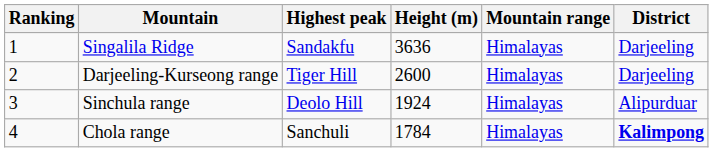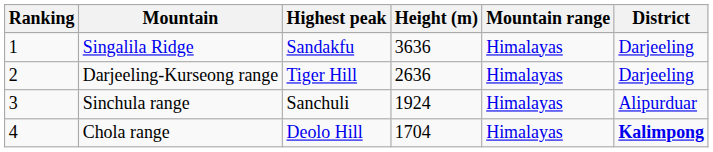Darjeeling-Kurseong range | Height (m): 2600 -> 2636
Sinchula range | Highest peak: Deolo Hill -> Sanchuli
Chola range | Highest peak: Sanchuli -> Deolo Hill
Chola range | Height (m): 1784 -> 1704
